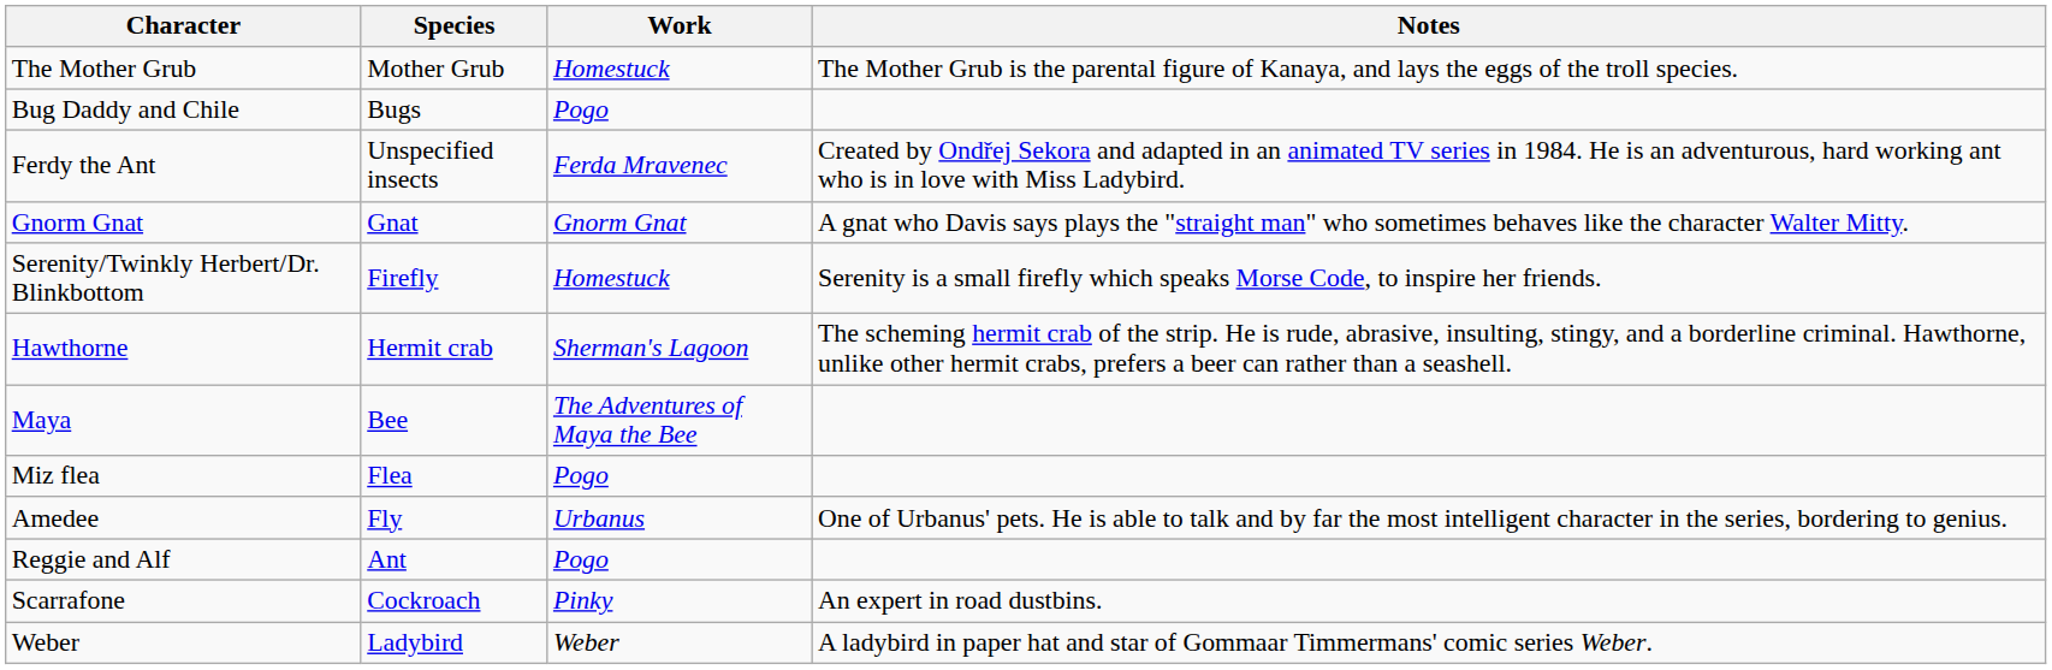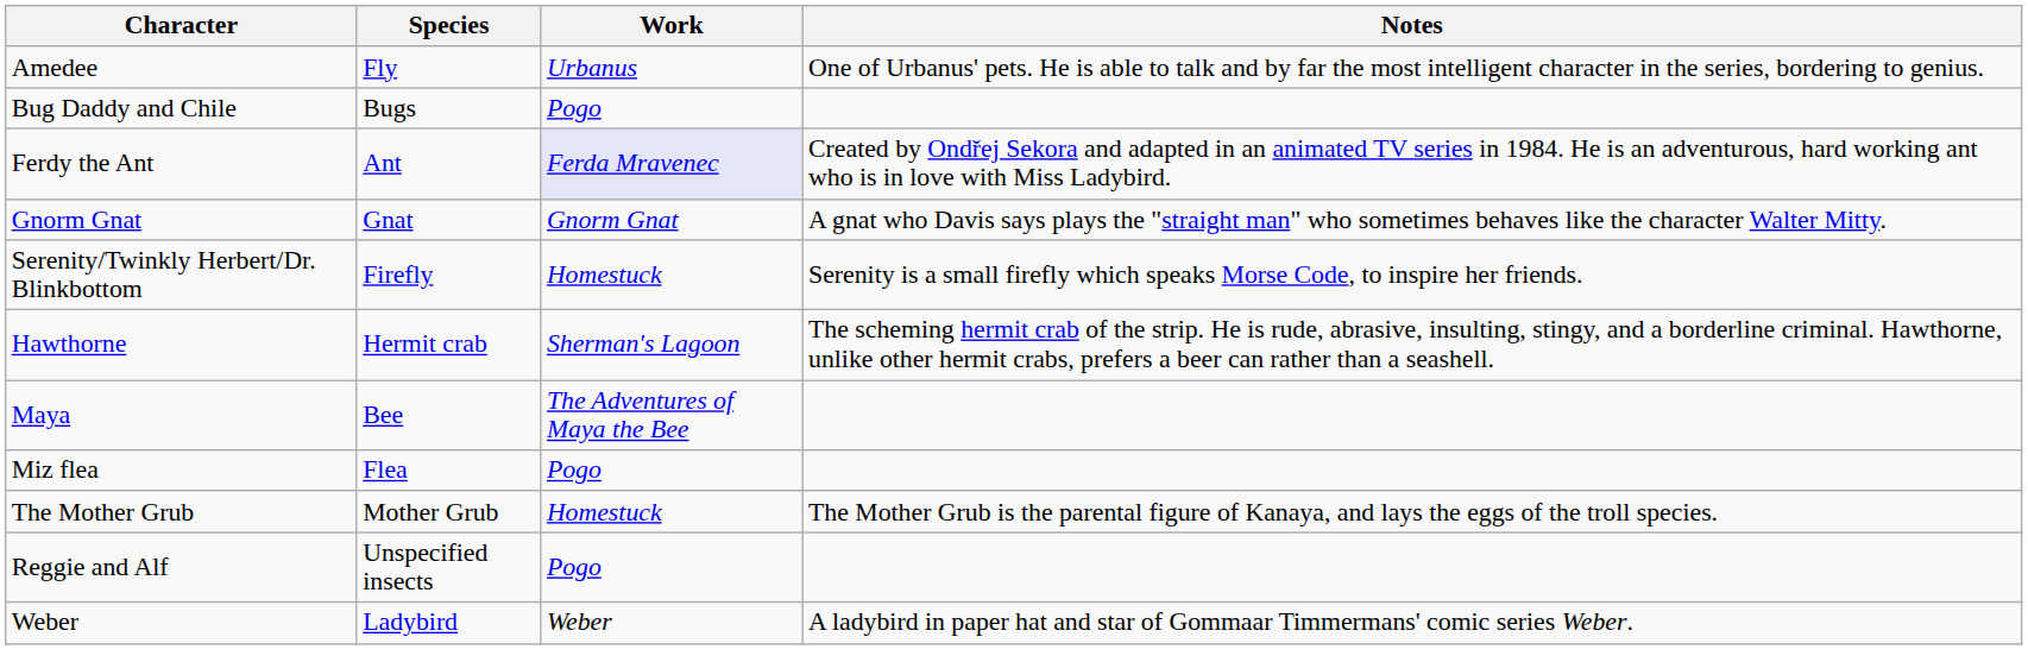rows swapped: Amedee <-> The Mother Grub
Ferdy the Ant | Species: Unspecified insects -> Ant
Ferdy the Ant | Work: no background -> lavender background
Reggie and Alf | Species: Ant -> Unspecified insects
- row: Scarrafone | Cockroach | Pinky | An expert in road dustbins.
